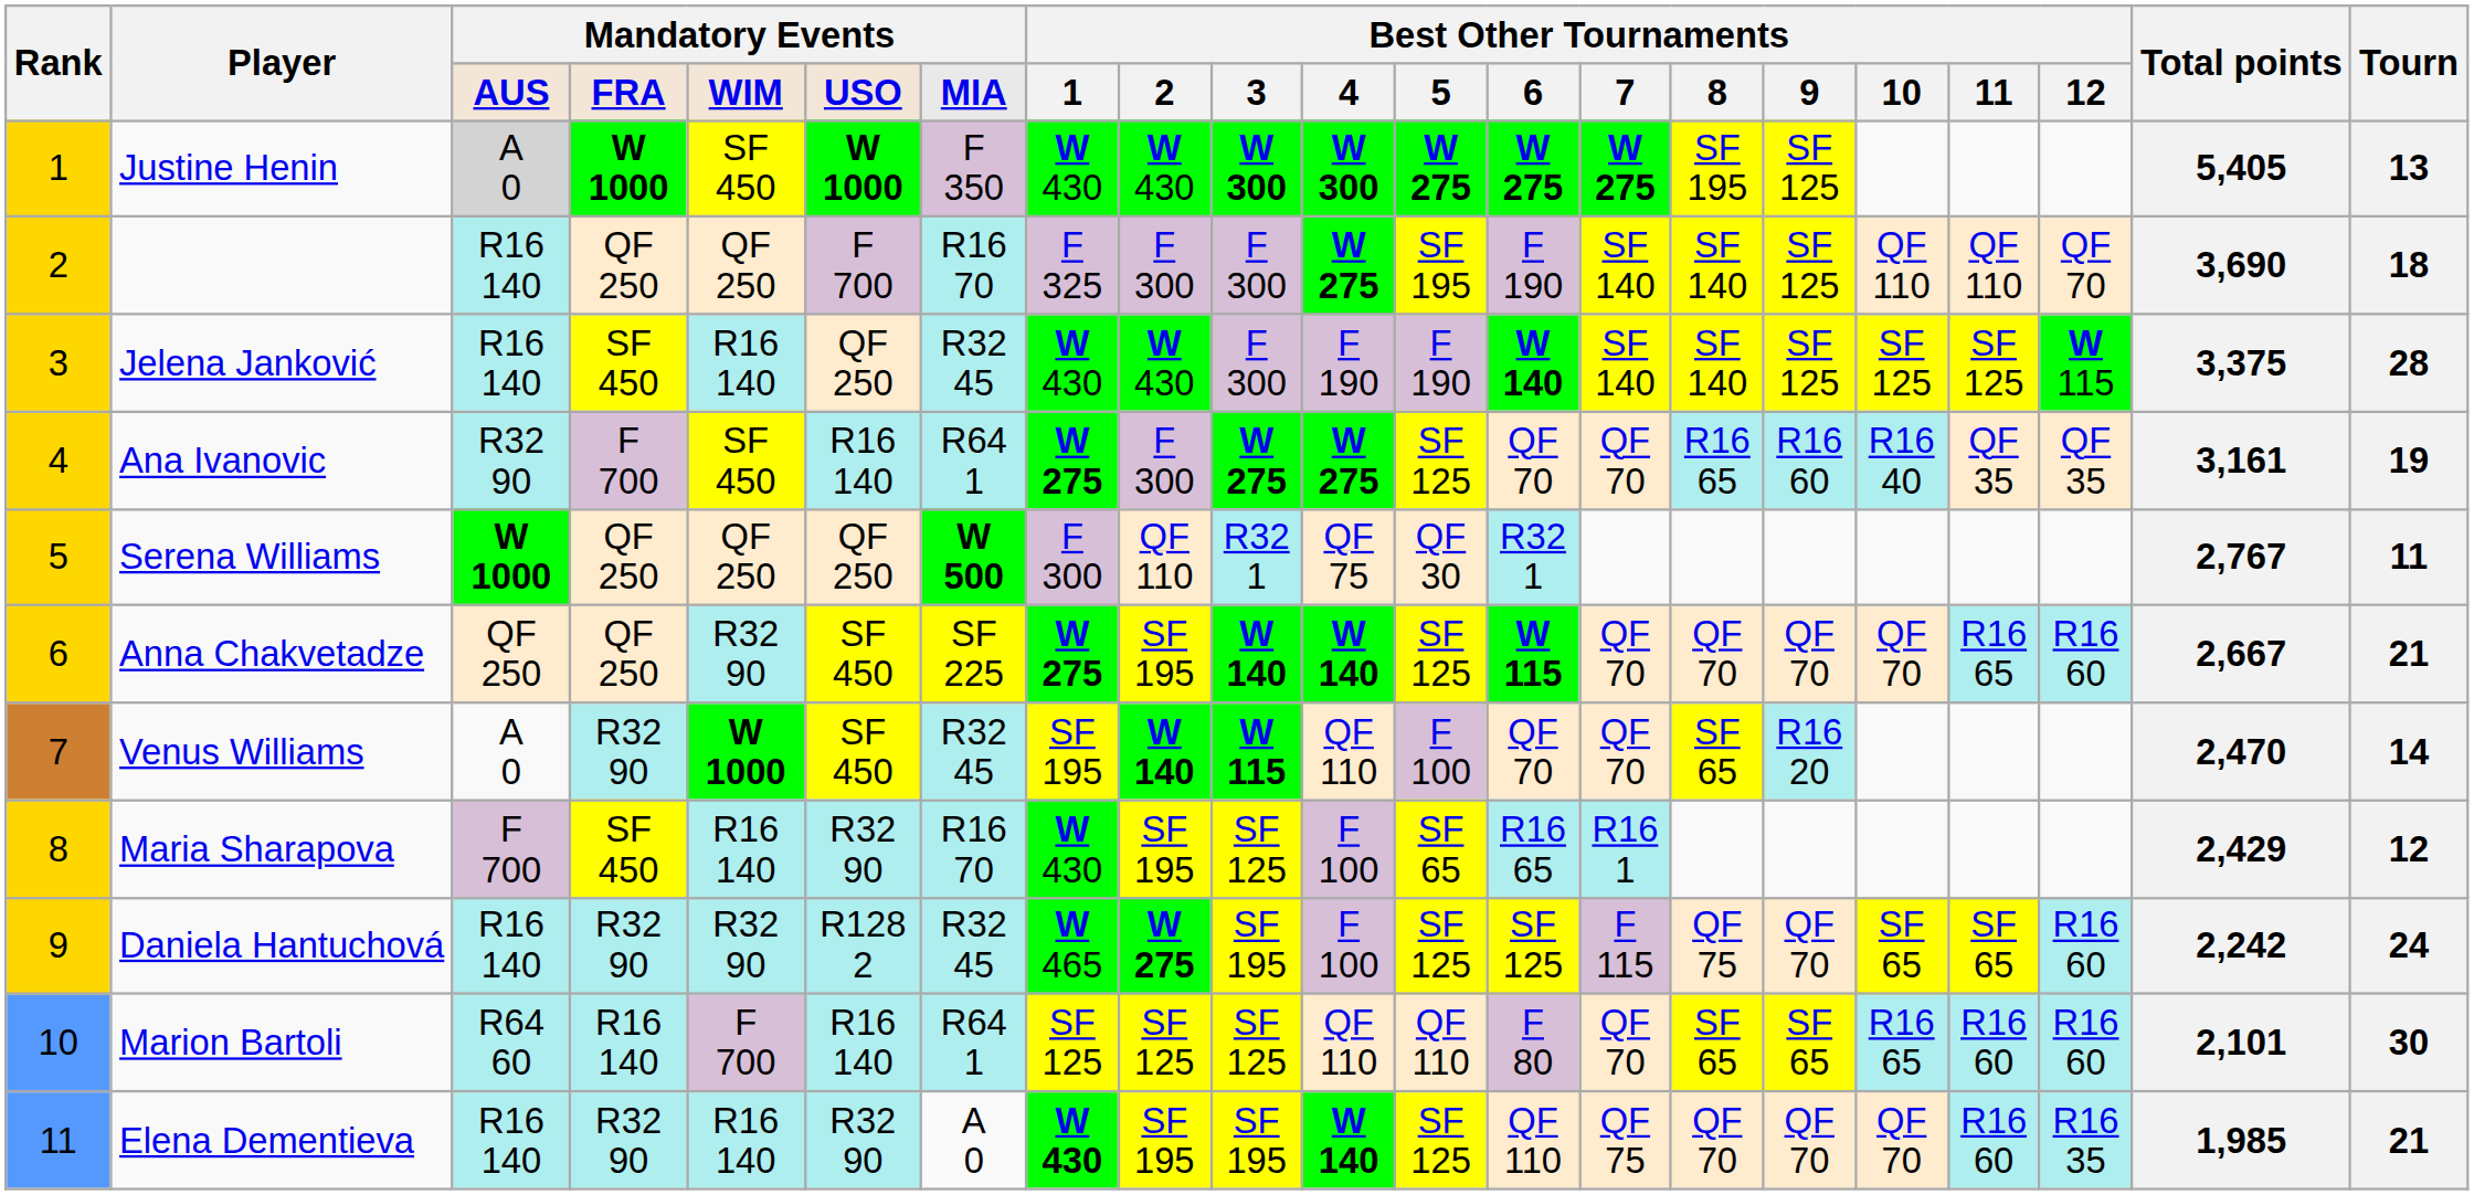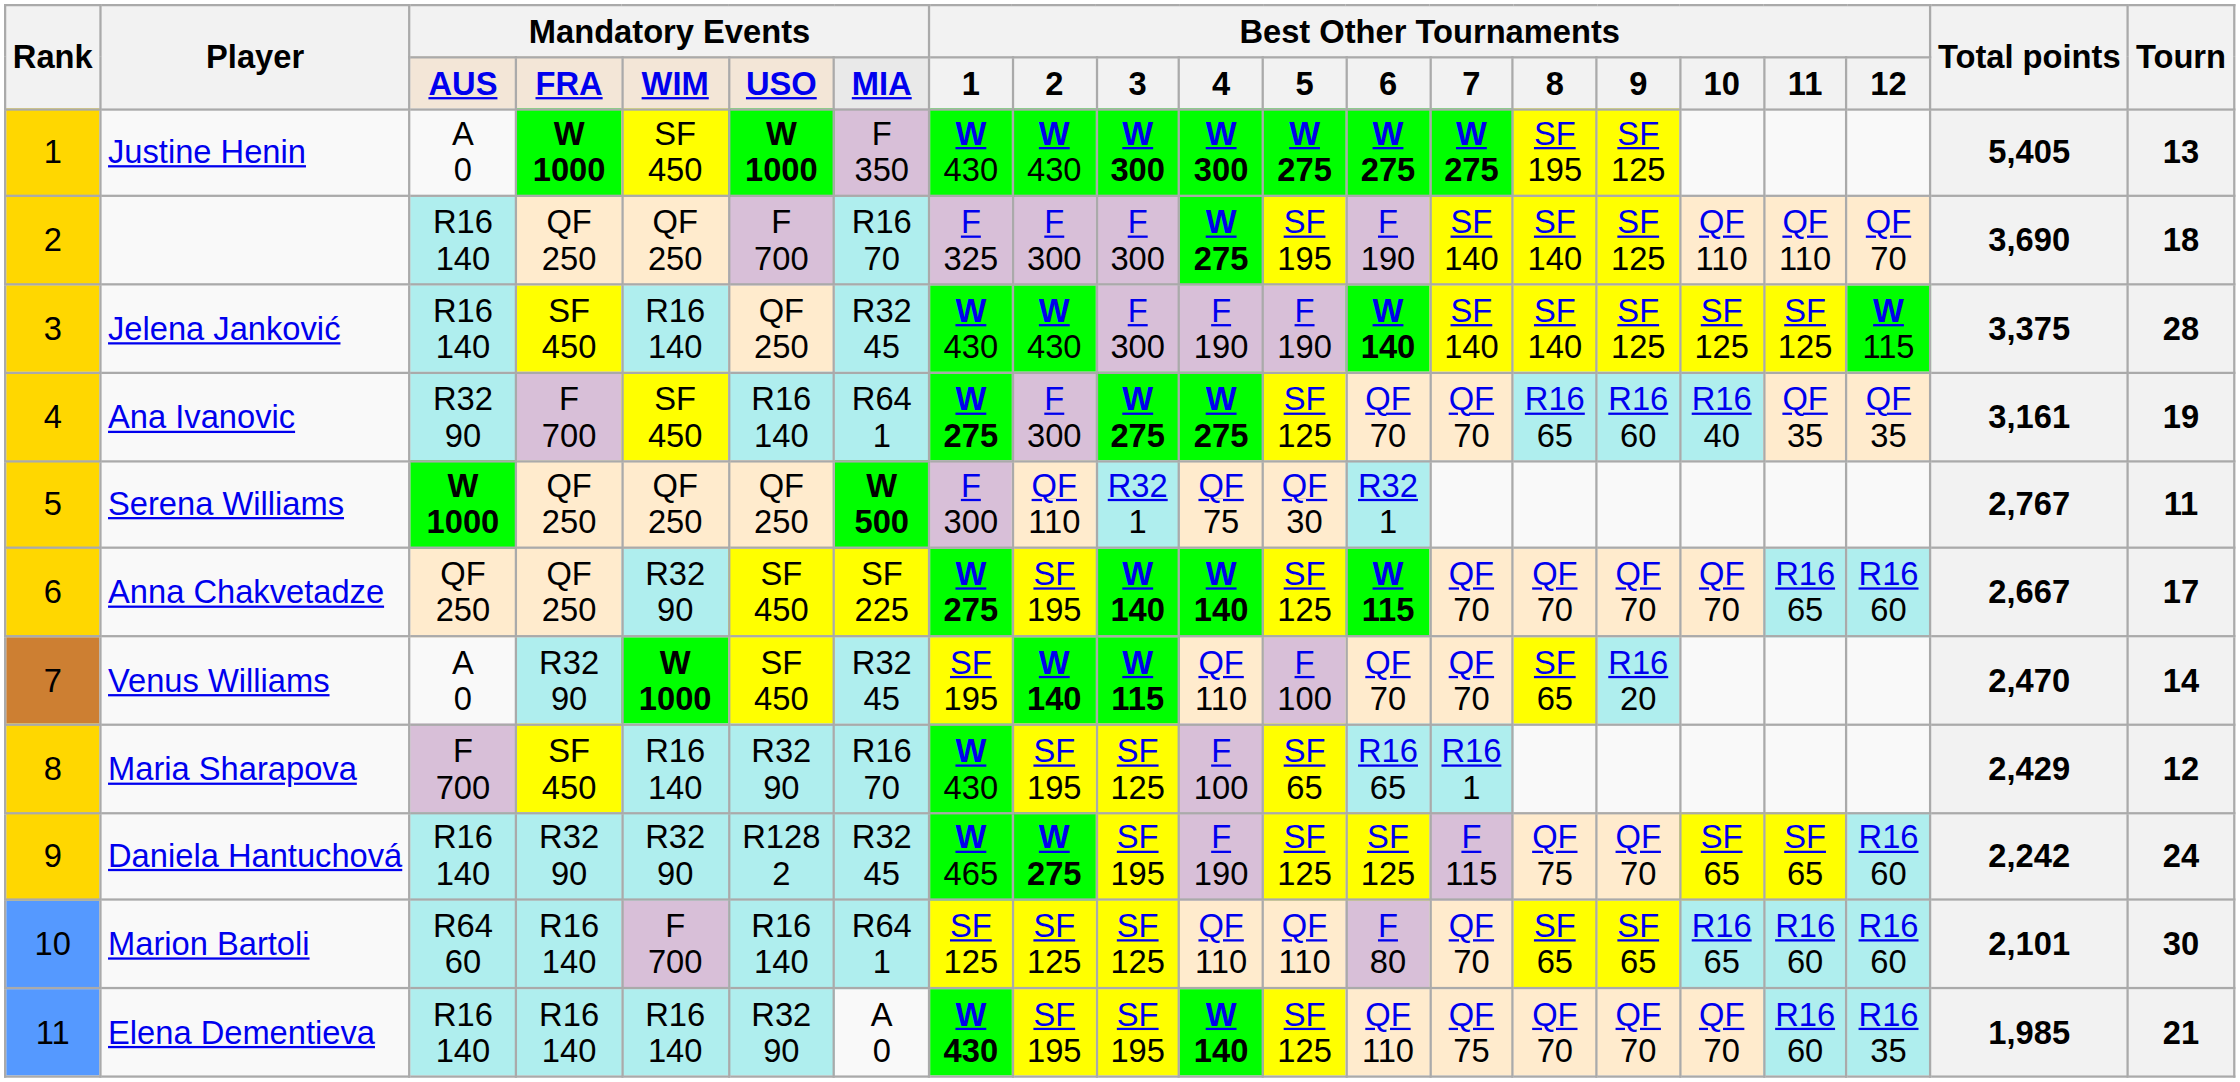Justine Henin | column 3: lightgrey background -> no background
Anna Chakvetadze | Tourn: 21 -> 17
Daniela Hantuchová | column 11: F 100 -> F 190
Elena Dementieva | column 4: R32 90 -> R16 140
